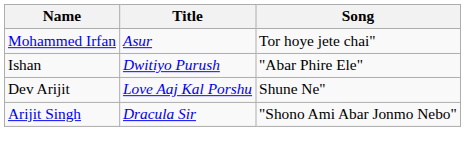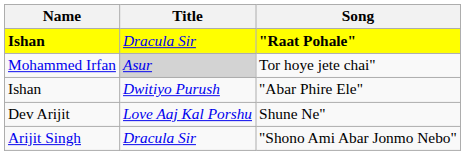+ row: Ishan | Dracula Sir | "Raat Pohale"
Tor hoye jete chai" | Title: no background -> lightgrey background
